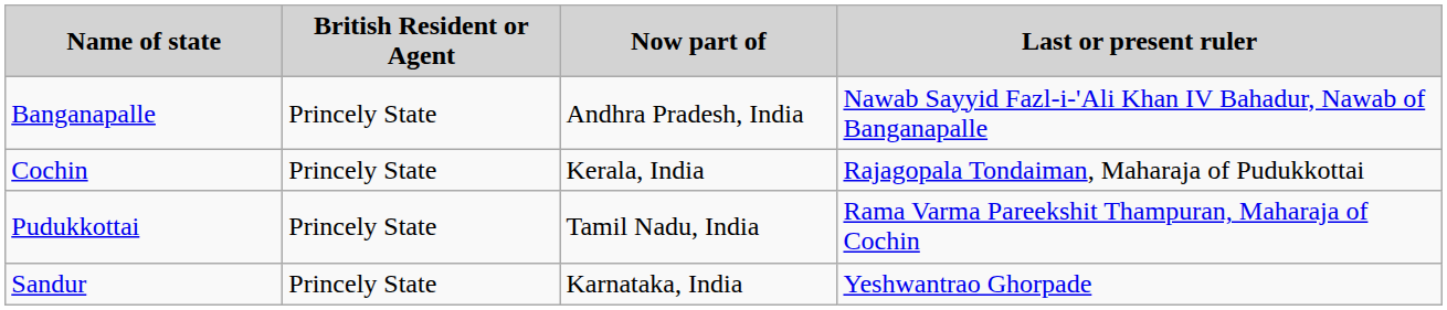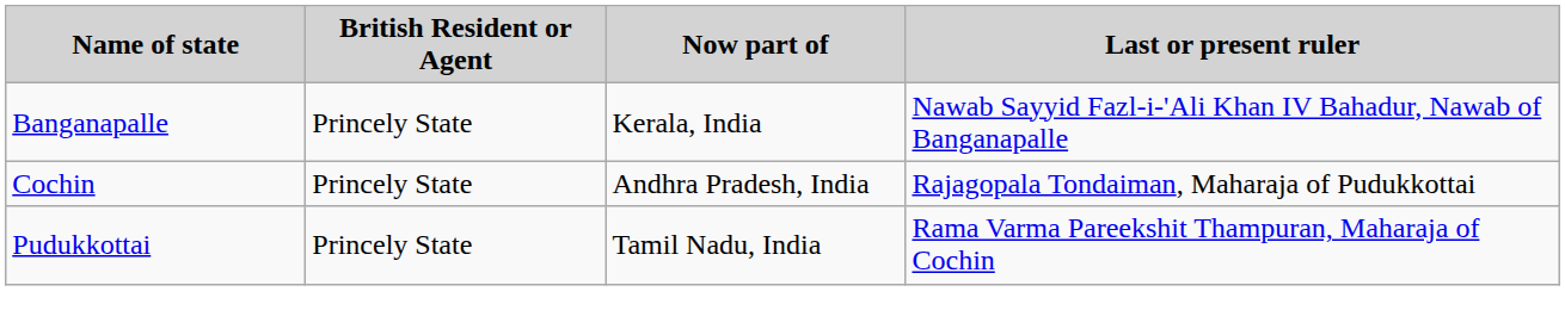Banganapalle | Now part of: Andhra Pradesh, India -> Kerala, India
Cochin | Now part of: Kerala, India -> Andhra Pradesh, India
- row: Sandur | Princely State | Karnataka, India | Yeshwantrao Ghorpade
